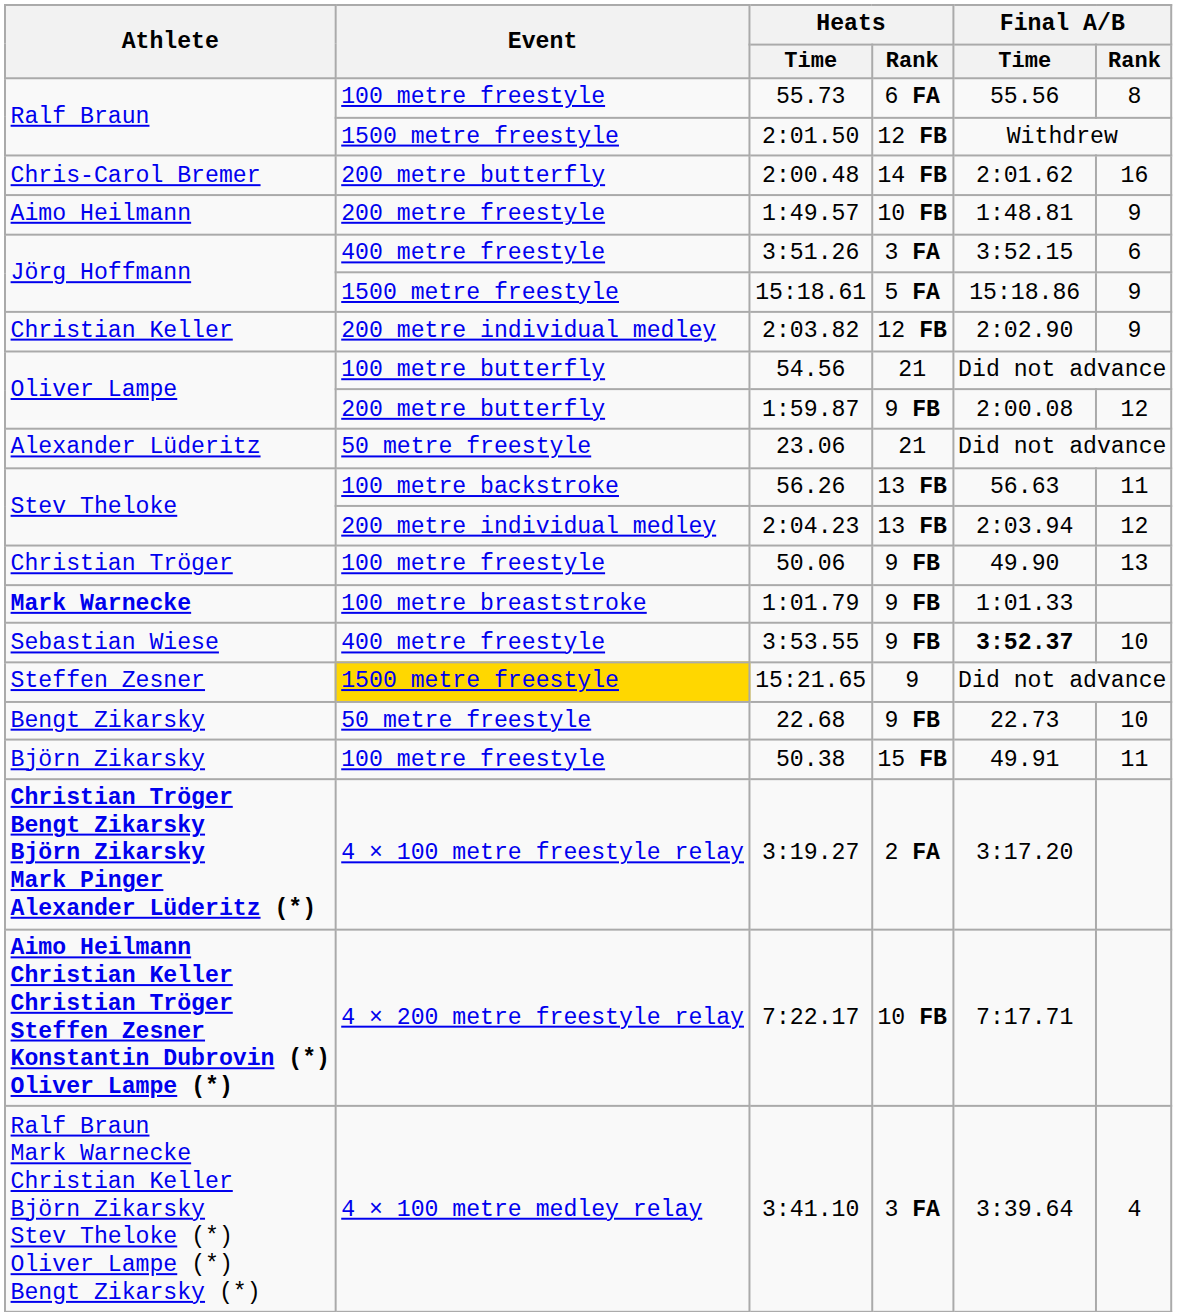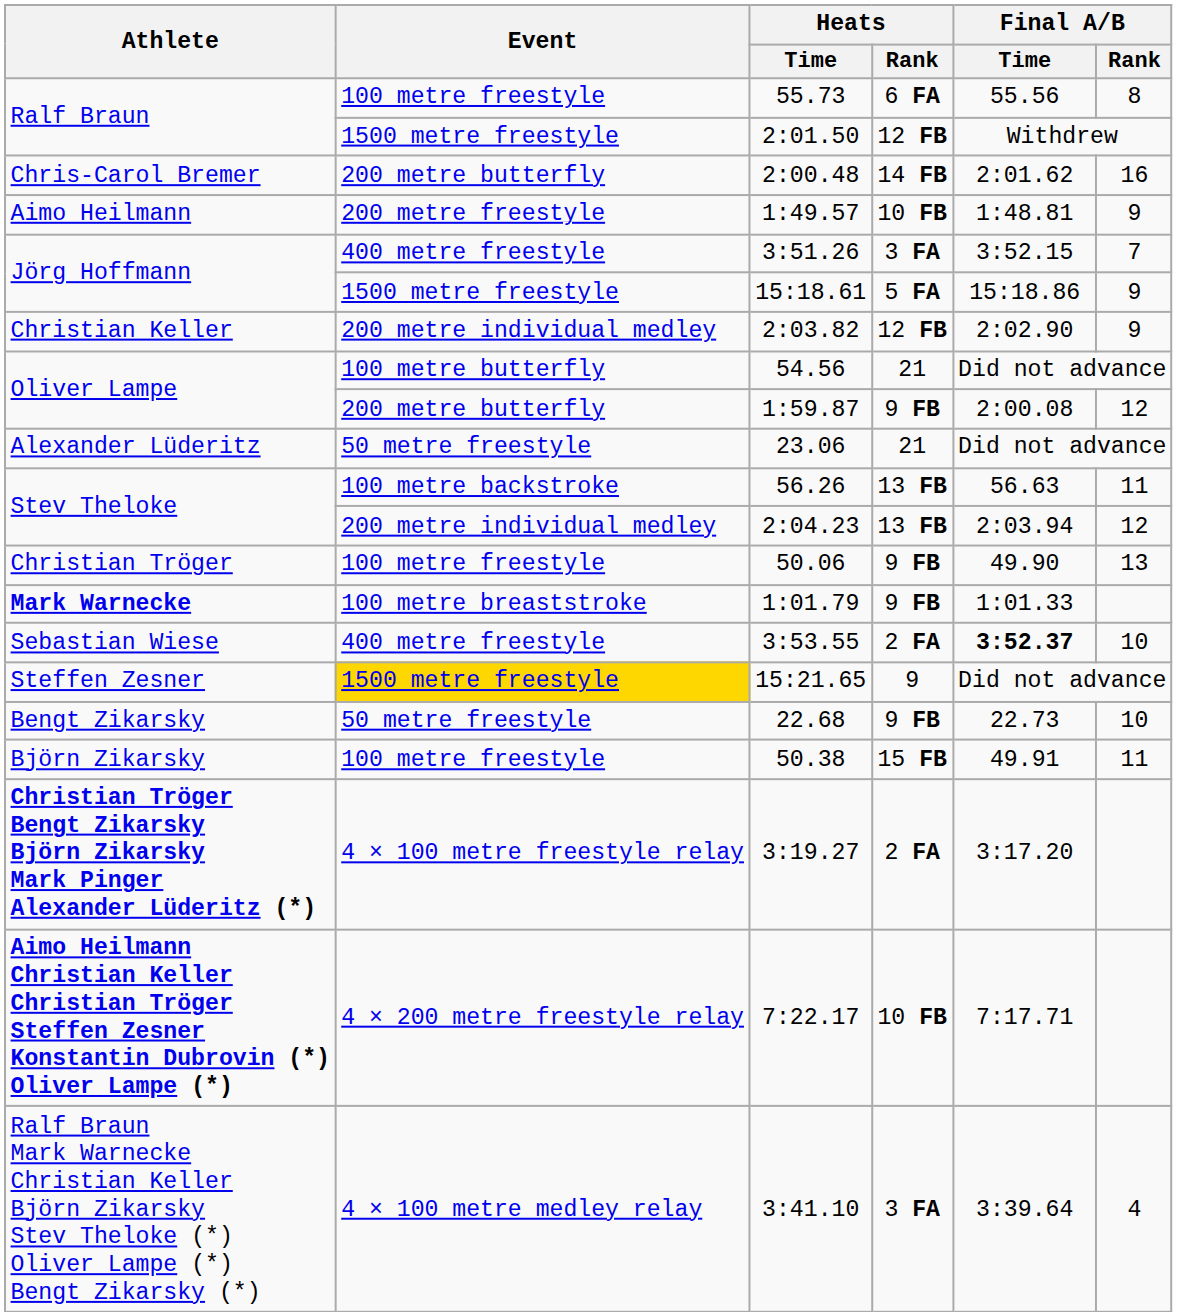3:51.26 | Final A/B / Rank: 6 -> 7
3:53.55 | Heats / Rank: 9 FB -> 2 FA
